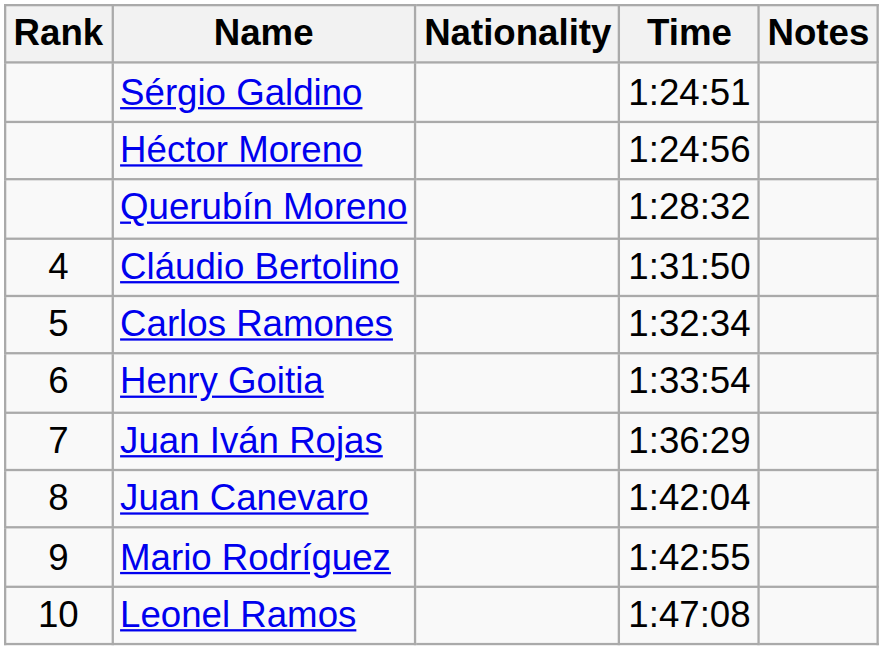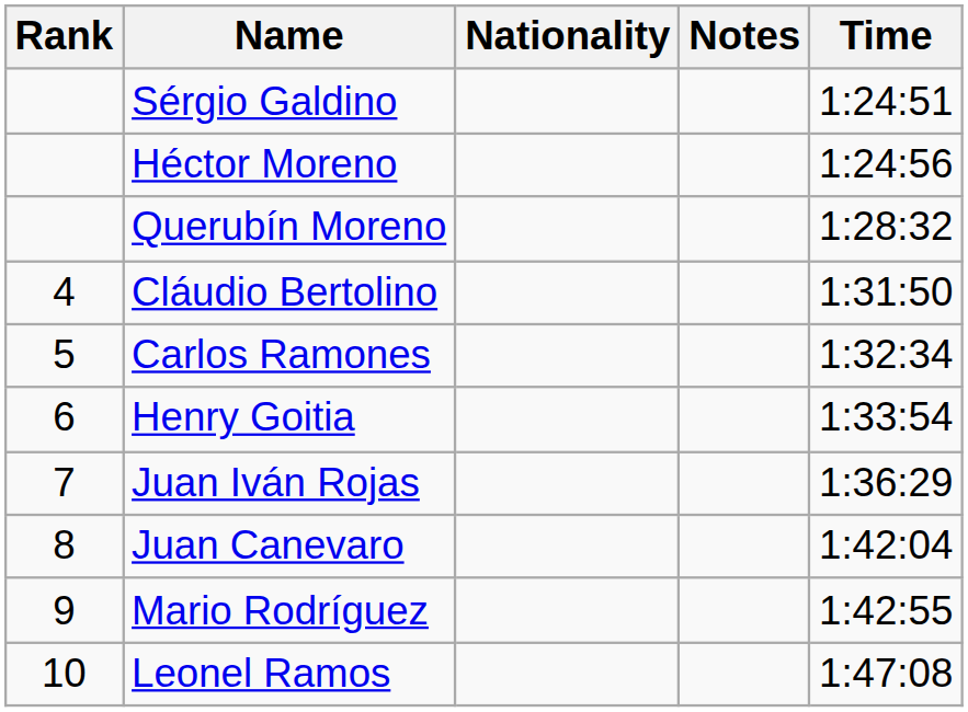columns swapped: Time <-> Notes
